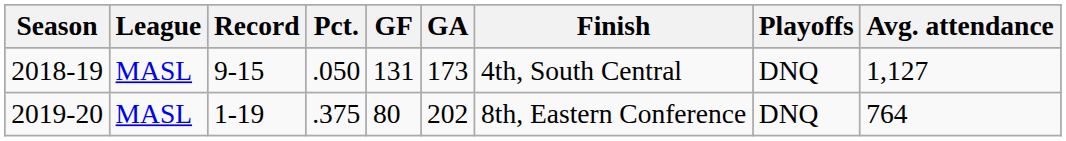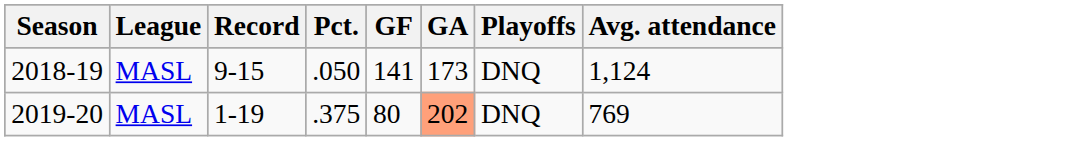- column: Finish | 4th, South Central | 8th, Eastern Conference
2018-19 | GF: 131 -> 141
2018-19 | Avg. attendance: 1,127 -> 1,124
2019-20 | GA: no background -> lightsalmon background
2019-20 | Avg. attendance: 764 -> 769
